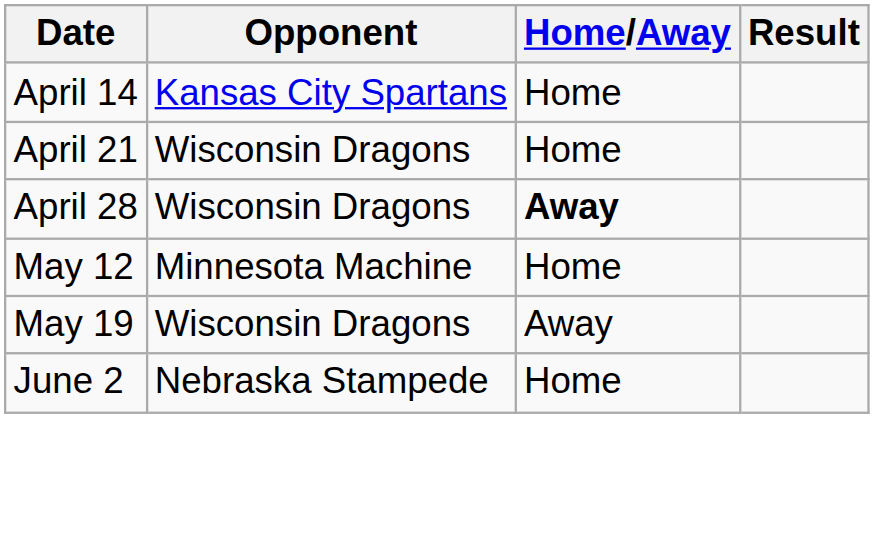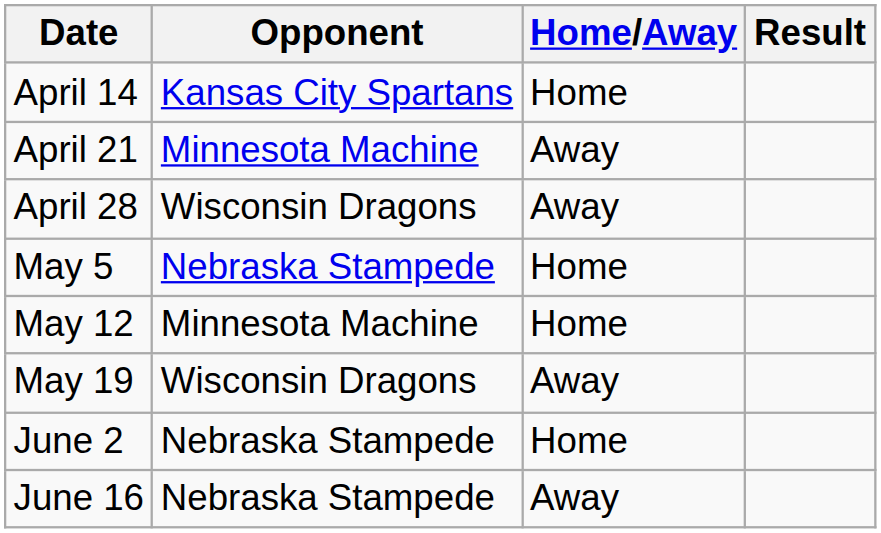April 21 | Opponent: Wisconsin Dragons -> Minnesota Machine
April 21 | Home/Away: Home -> Away
April 28 | Home/Away: bold -> normal
+ row: May 5 | Nebraska Stampede | Home
+ row: June 16 | Nebraska Stampede | Away
